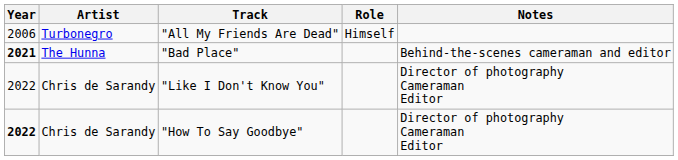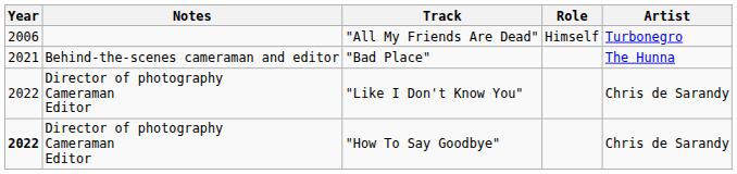columns swapped: Artist <-> Notes
"Bad Place" | Year: bold -> normal
